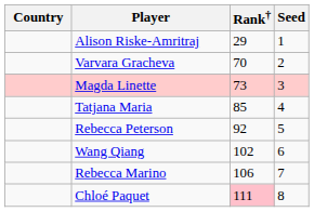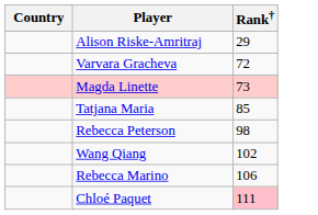- column: Seed | 1 | 2 | 3 | 4 | 5 | 6 | 7 | 8
Varvara Gracheva | Rank†: 70 -> 72
Rebecca Peterson | Rank†: 92 -> 98
